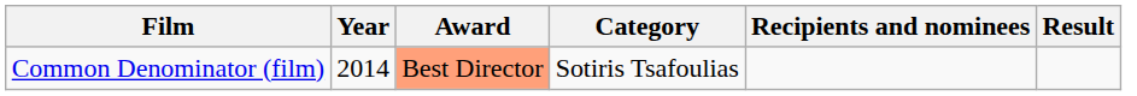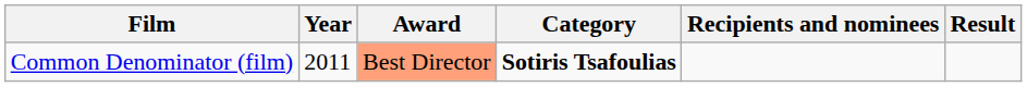Common Denominator (film) | Year: 2014 -> 2011
Common Denominator (film) | Category: normal -> bold
